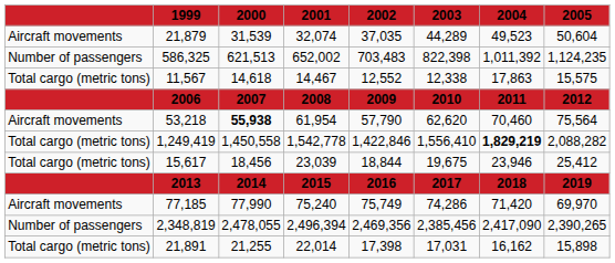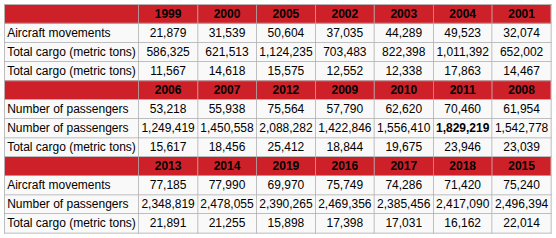columns swapped: 2001 <-> 2005
586,325 | column 1: Number of passengers -> Total cargo (metric tons)
53,218 | column 1: Aircraft movements -> Number of passengers
53,218 | 2000: bold -> normal
1,249,419 | column 1: Total cargo (metric tons) -> Number of passengers
